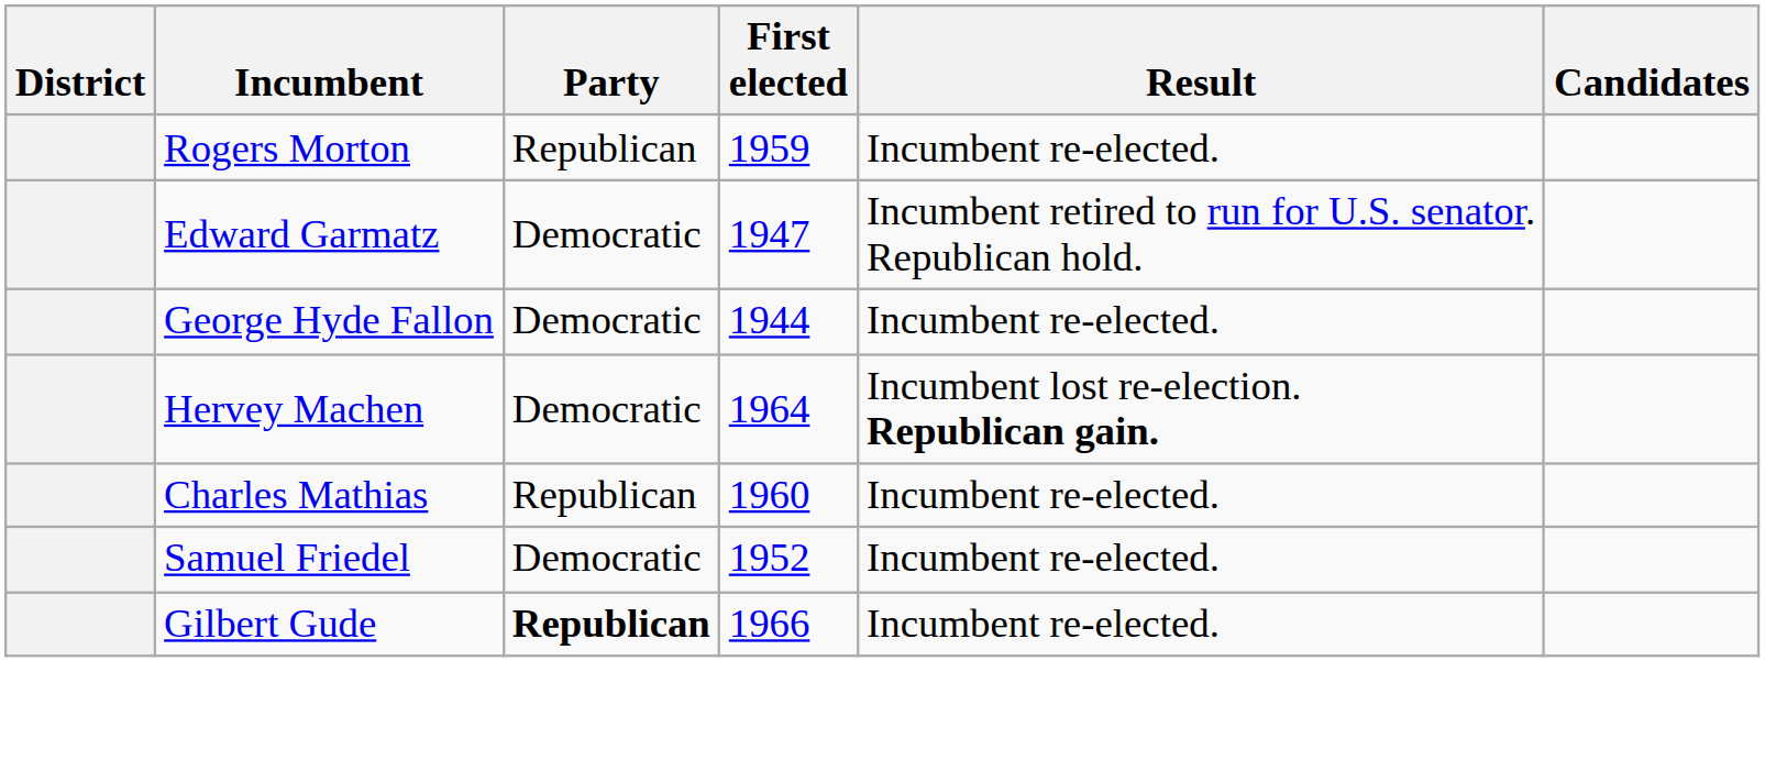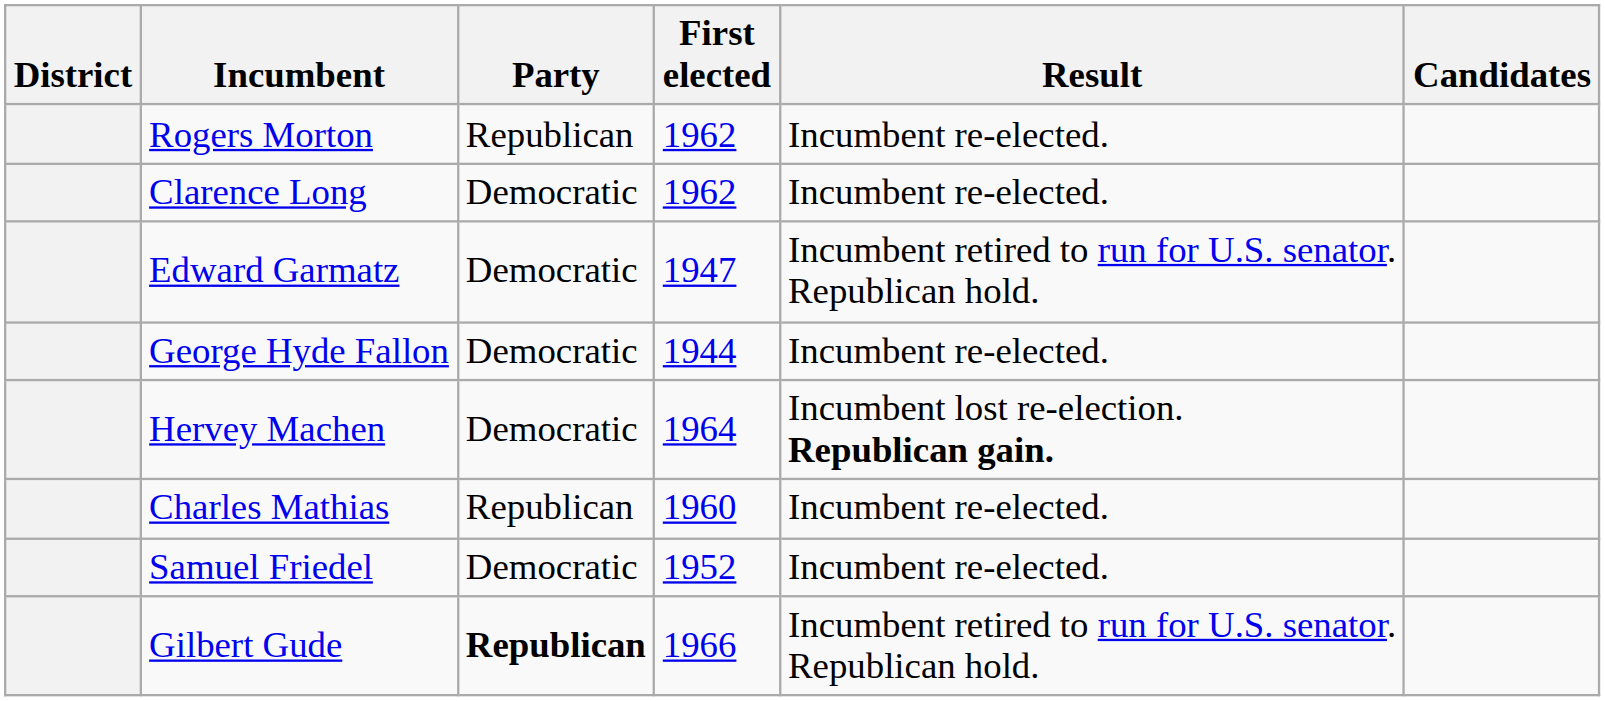Rogers Morton | First elected: 1959 -> 1962
+ row: Clarence Long | Democratic | 1962 | Incumbent re-elected.
Gilbert Gude | Result: Incumbent re-elected. -> Incumbent retired to run for U.S. senator. Republican hold.
